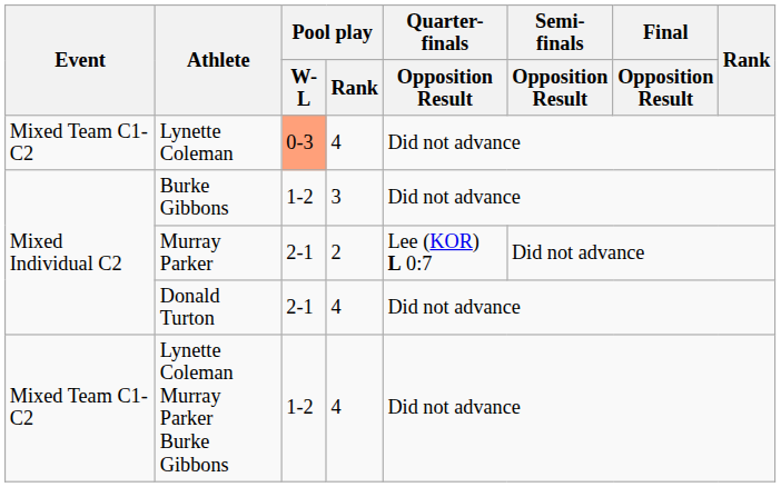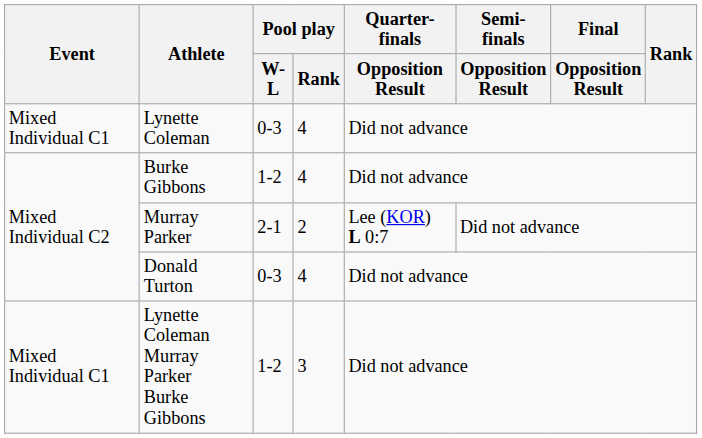Lynette Coleman | Event: Mixed Team C1-C2 -> Mixed Individual C1
Lynette Coleman | Pool play / W-L: lightsalmon background -> no background
Burke Gibbons | Pool play / Rank: 3 -> 4
Donald Turton | Pool play / W-L: 2-1 -> 0-3
Lynette Coleman Murray Parker Burke Gibbons | Event: Mixed Team C1-C2 -> Mixed Individual C1
Lynette Coleman Murray Parker Burke Gibbons | Pool play / Rank: 4 -> 3
